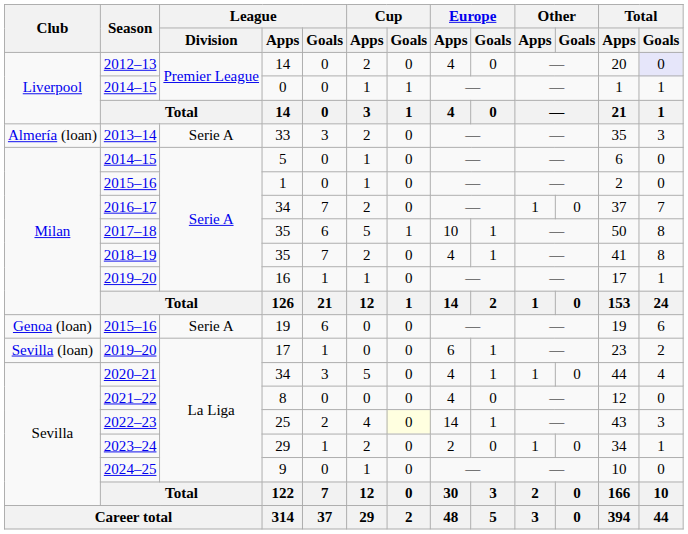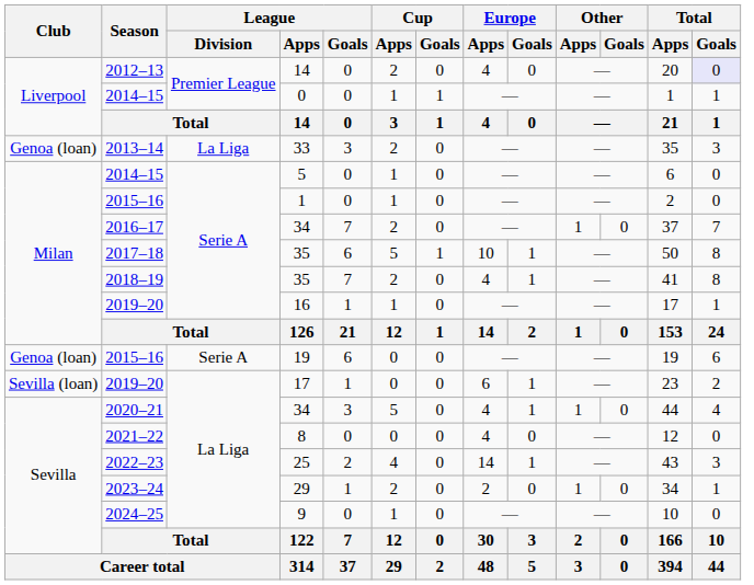33 | Club: Almería (loan) -> Genoa (loan)
33 | League / Division: Serie A -> La Liga
25 | Cup / Goals: lightyellow background -> no background
